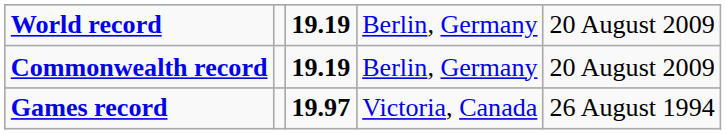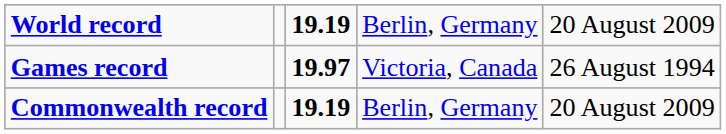rows swapped: Commonwealth record <-> Games record
